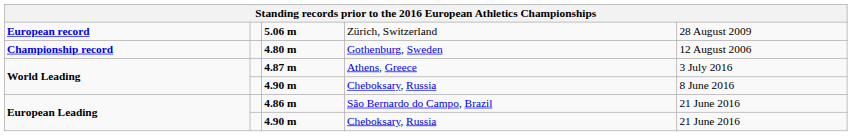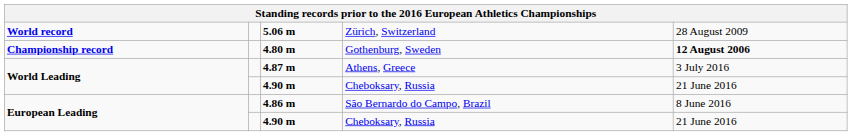+ row: World record | 5.06 m | Zürich, Switzerland | 28 August 2009
- row: European record | 5.06 m | Zürich, Switzerland | 28 August 2009
Championship record | column 5: normal -> bold
World Leading / 4.90 m | column 5: 8 June 2016 -> 21 June 2016
European Leading / 4.86 m | column 5: 21 June 2016 -> 8 June 2016
